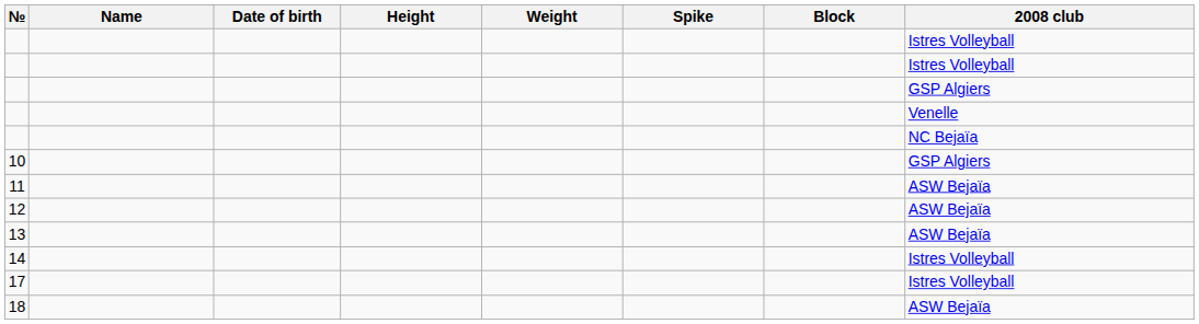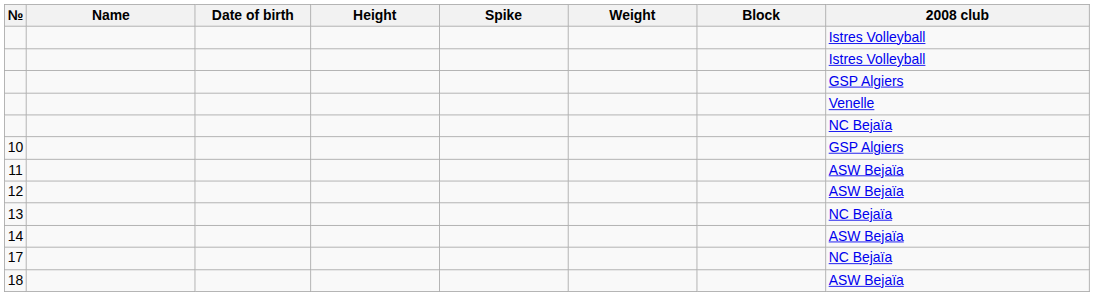columns swapped: Weight <-> Spike
13 | 2008 club: ASW Bejaïa -> NC Bejaïa
14 | 2008 club: Istres Volleyball -> ASW Bejaïa
17 | 2008 club: Istres Volleyball -> NC Bejaïa
